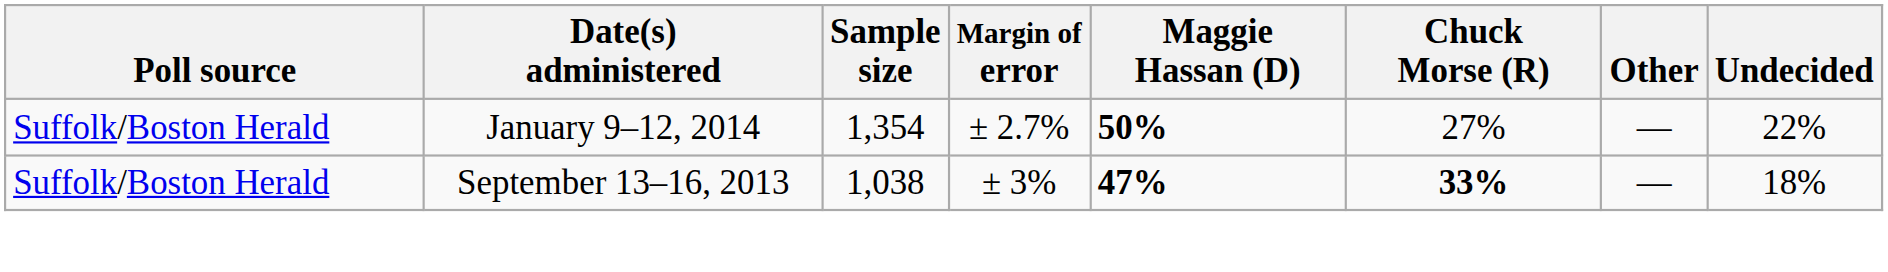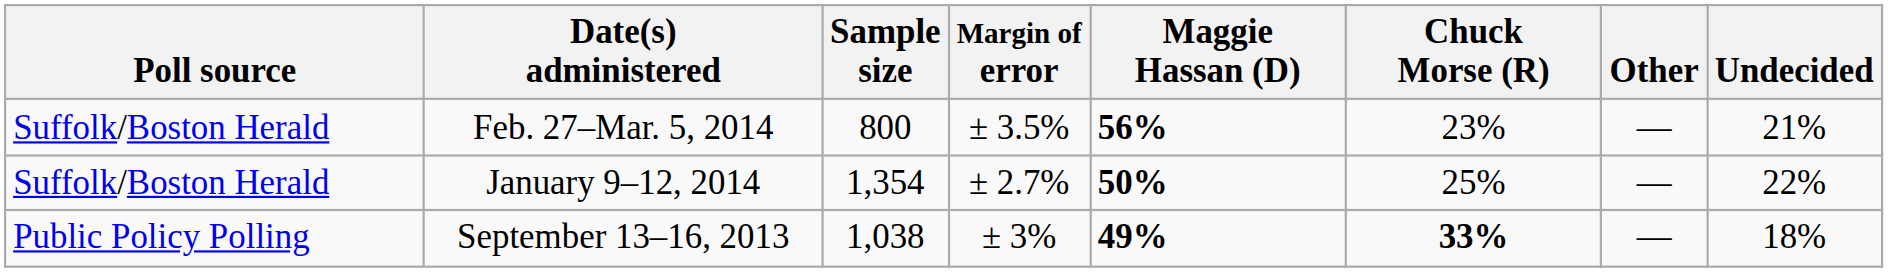+ row: Suffolk/Boston Herald | Feb. 27–Mar. 5, 2014 | 800 | ± 3.5% | 56% | 23% | — | 21%
January 9–12, 2014 | Chuck Morse (R): 27% -> 25%
September 13–16, 2013 | Poll source: Suffolk/Boston Herald -> Public Policy Polling
September 13–16, 2013 | Maggie Hassan (D): 47% -> 49%
